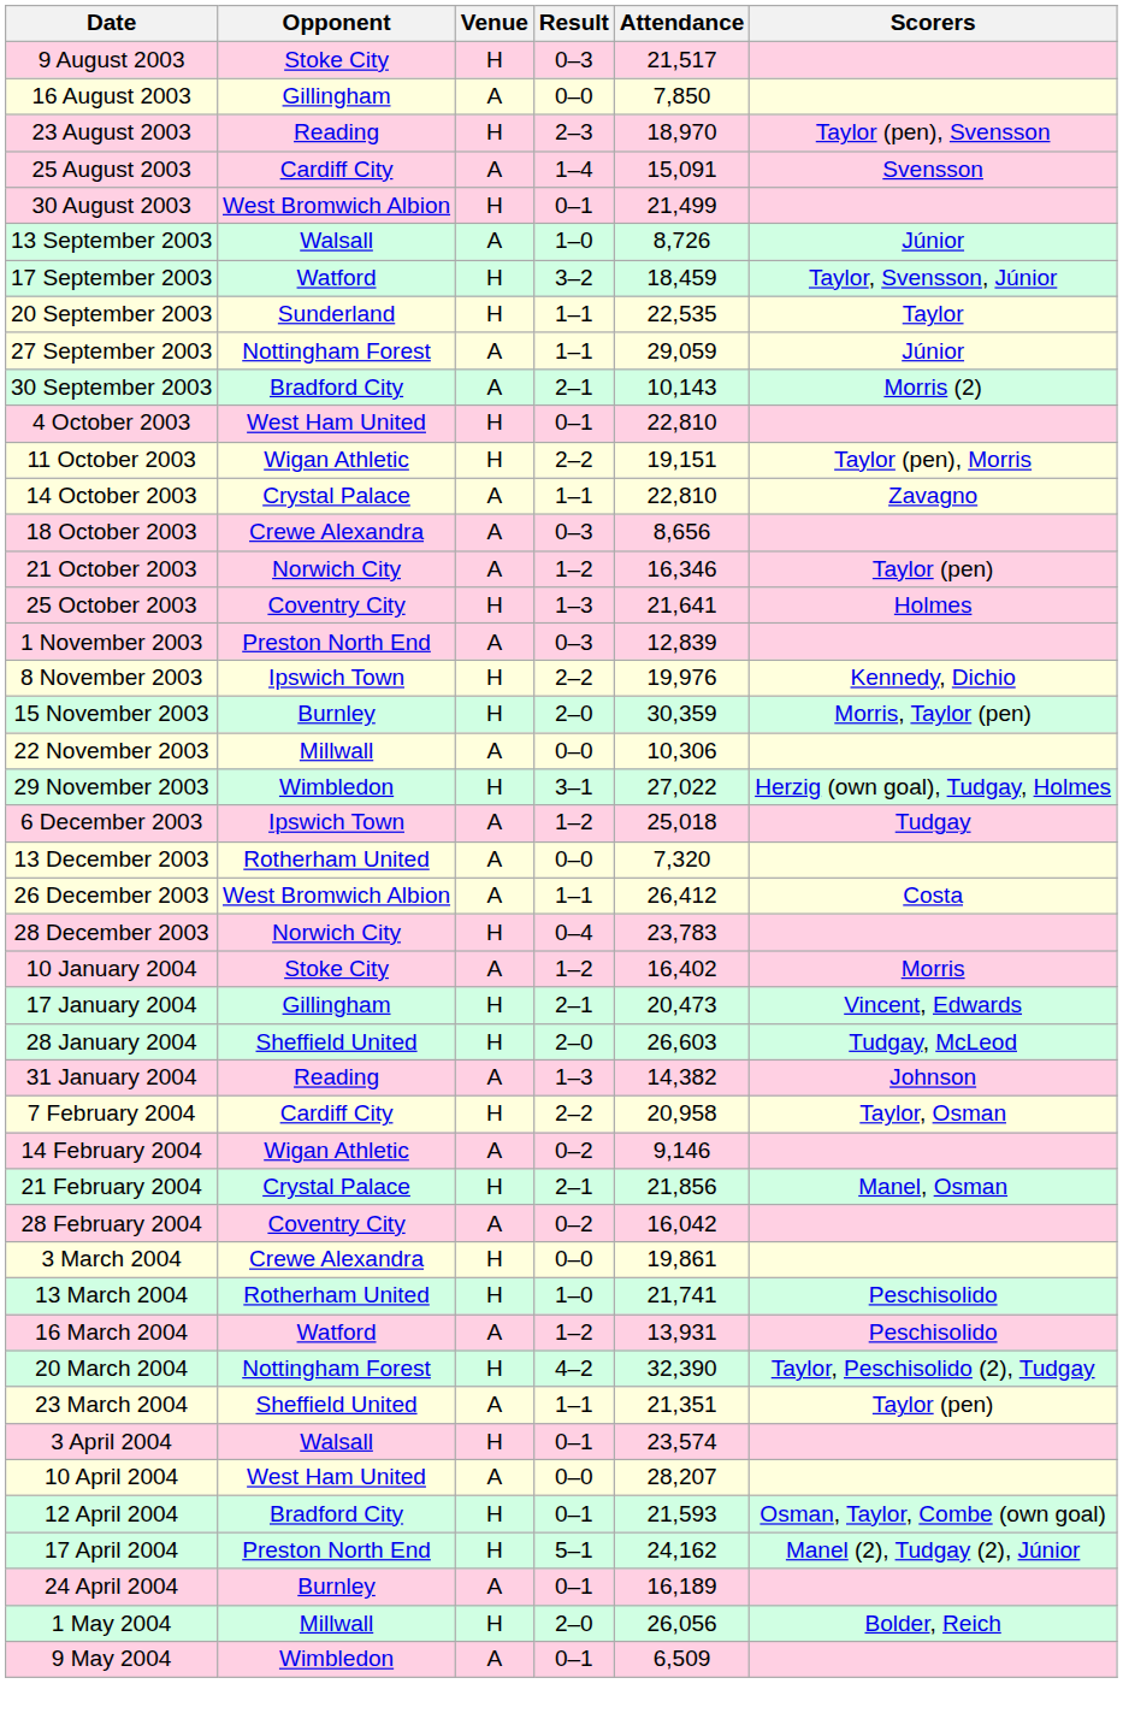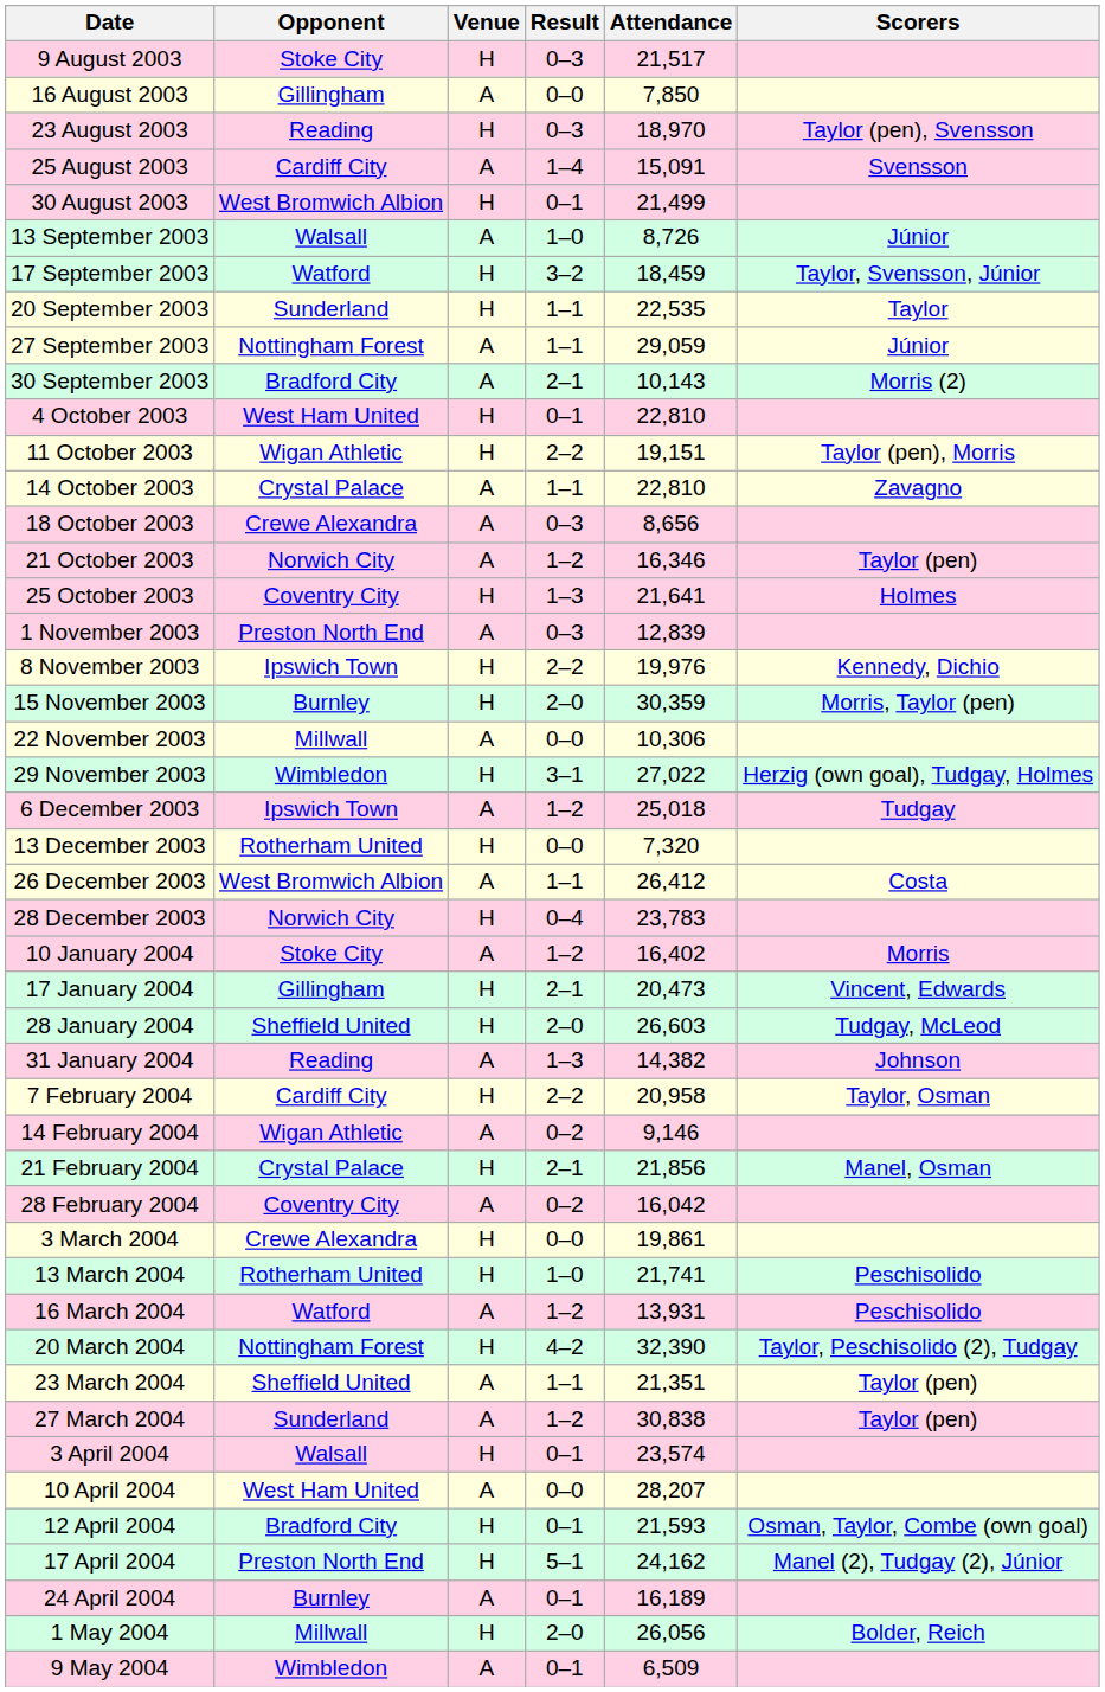23 August 2003 | Result: 2–3 -> 0–3
13 December 2003 | Venue: A -> H
+ row: 27 March 2004 | Sunderland | A | 1–2 | 30,838 | Taylor (pen)
